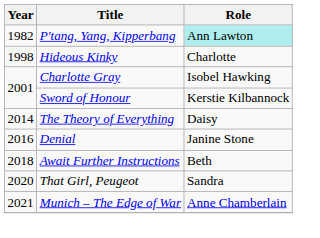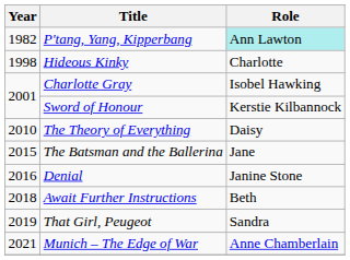The Theory of Everything | Year: 2014 -> 2010
+ row: 2015 | The Batsman and the Ballerina | Jane
That Girl, Peugeot | Year: 2020 -> 2019
